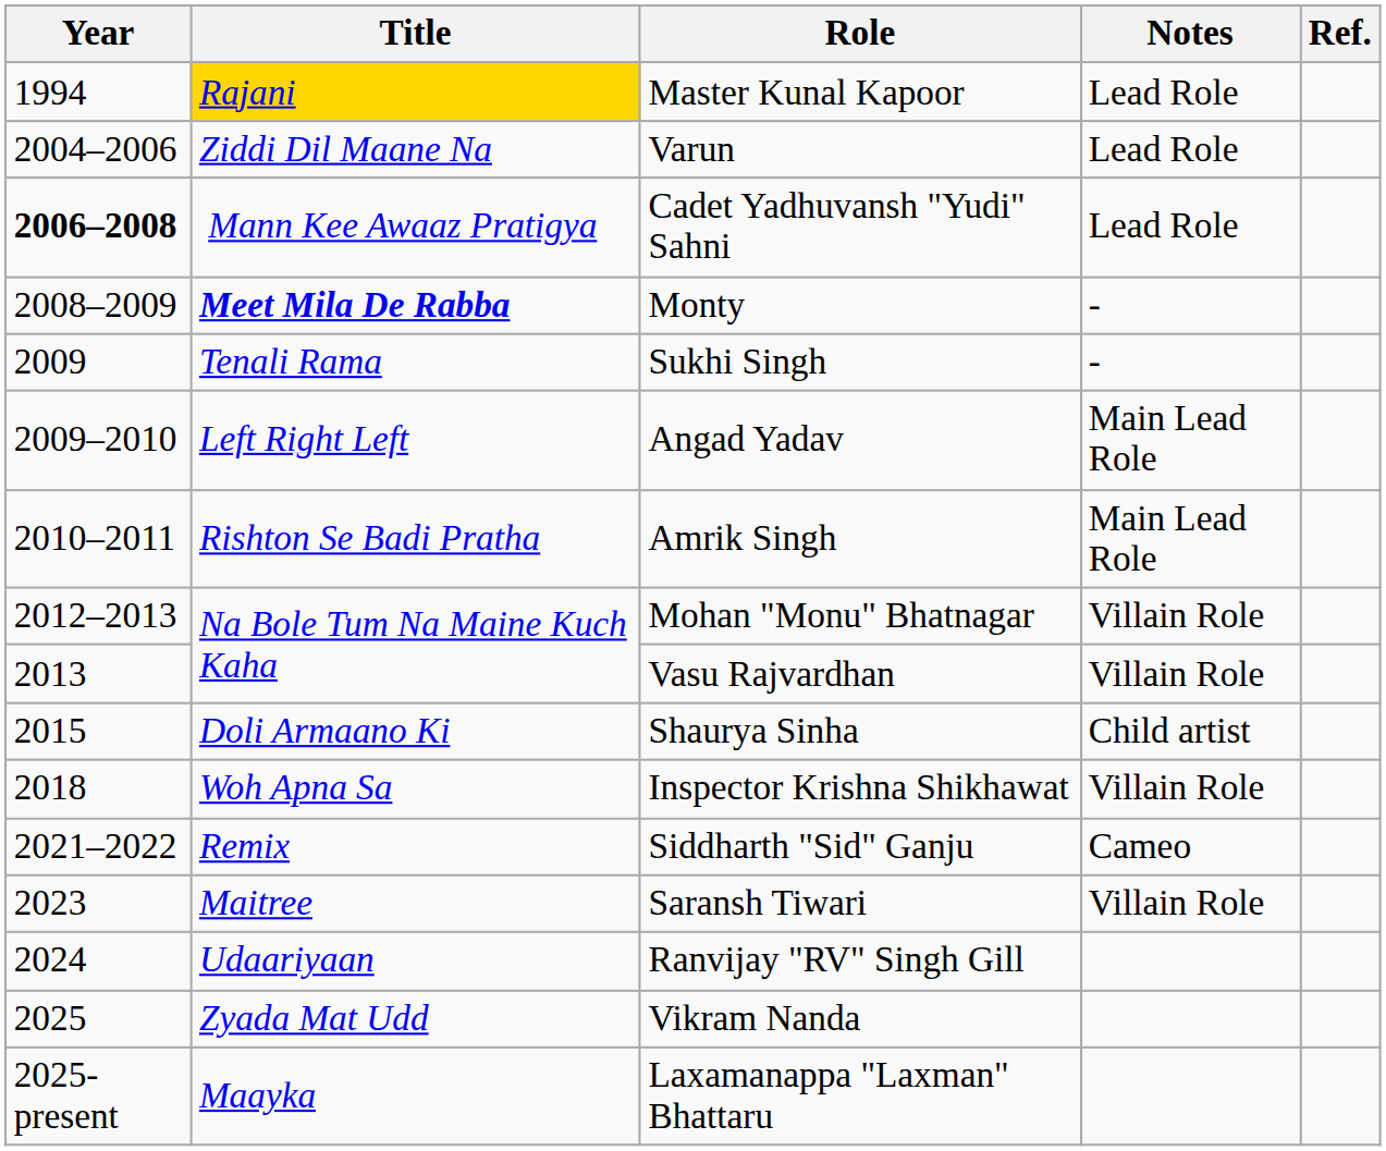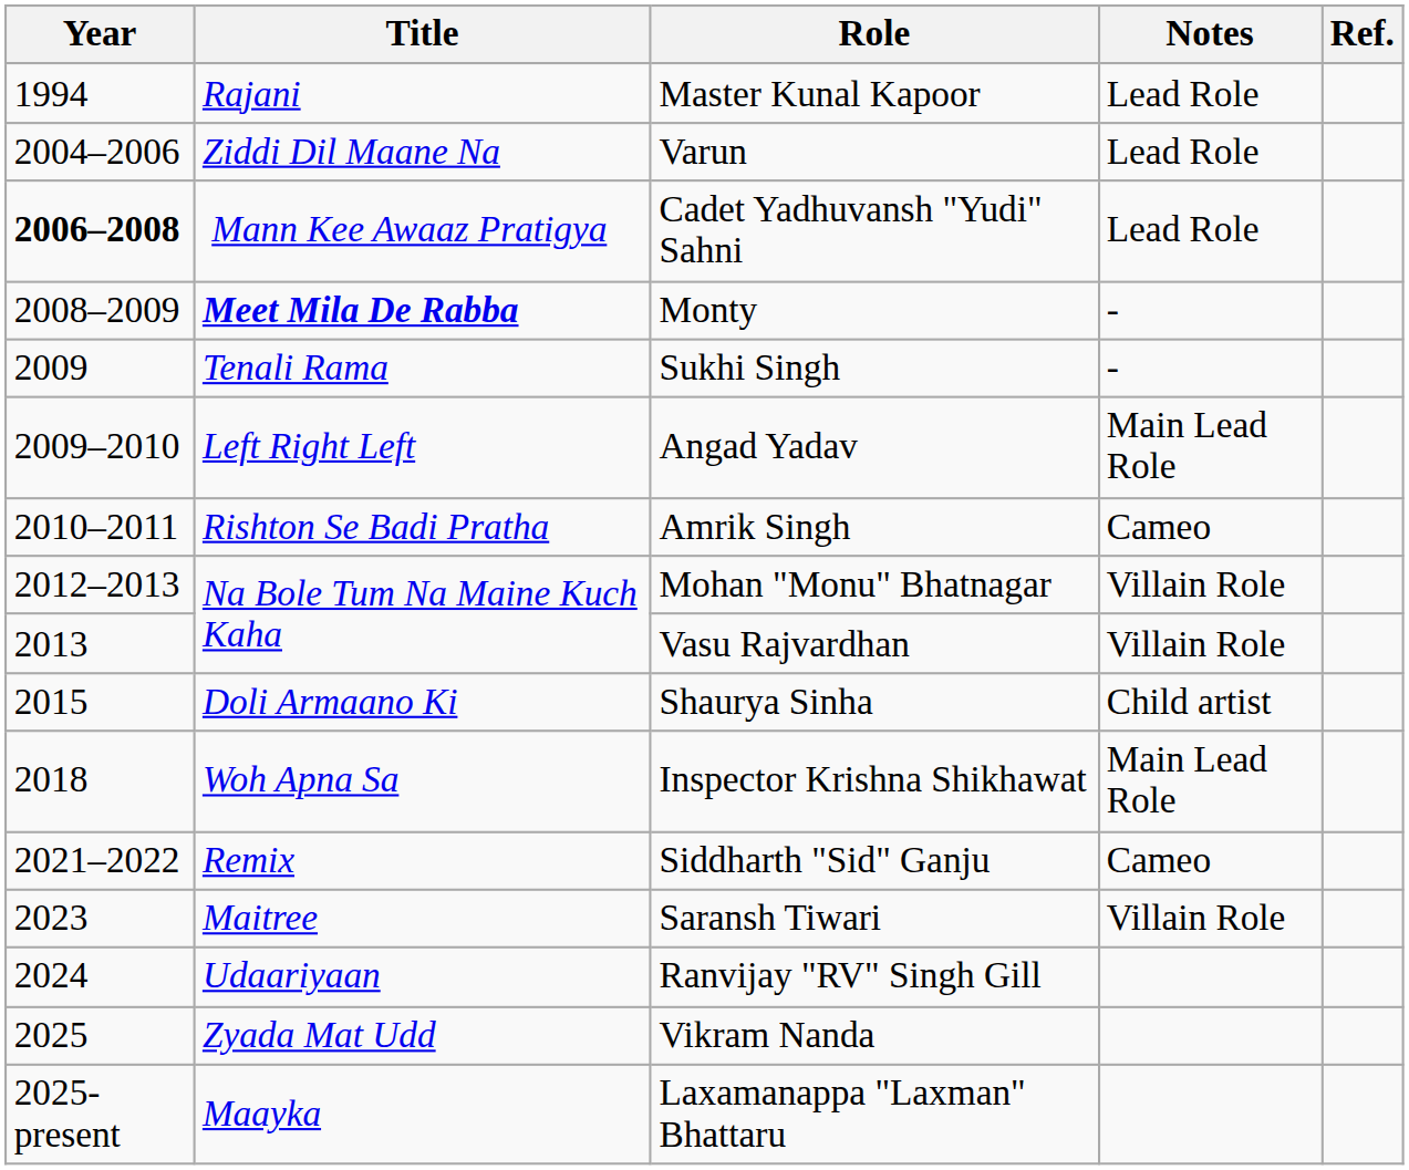Master Kunal Kapoor | Title: gold background -> no background
Amrik Singh | Notes: Main Lead Role -> Cameo
Inspector Krishna Shikhawat | Notes: Villain Role -> Main Lead Role
